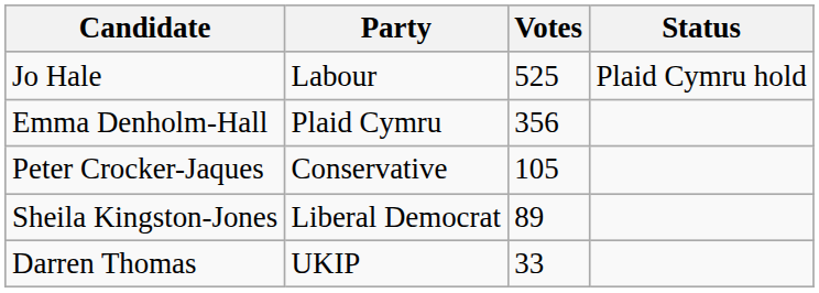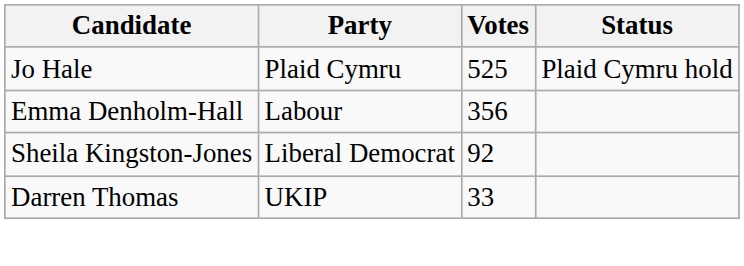Jo Hale | Party: Labour -> Plaid Cymru
Emma Denholm-Hall | Party: Plaid Cymru -> Labour
- row: Peter Crocker-Jaques | Conservative | 105
Sheila Kingston-Jones | Votes: 89 -> 92
